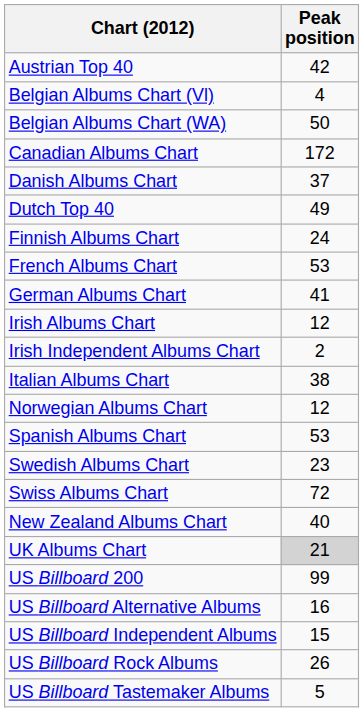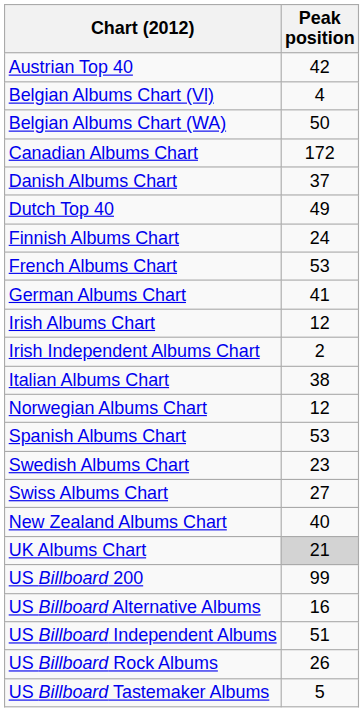Swiss Albums Chart | Peak position: 72 -> 27
US Billboard Independent Albums | Peak position: 15 -> 51
